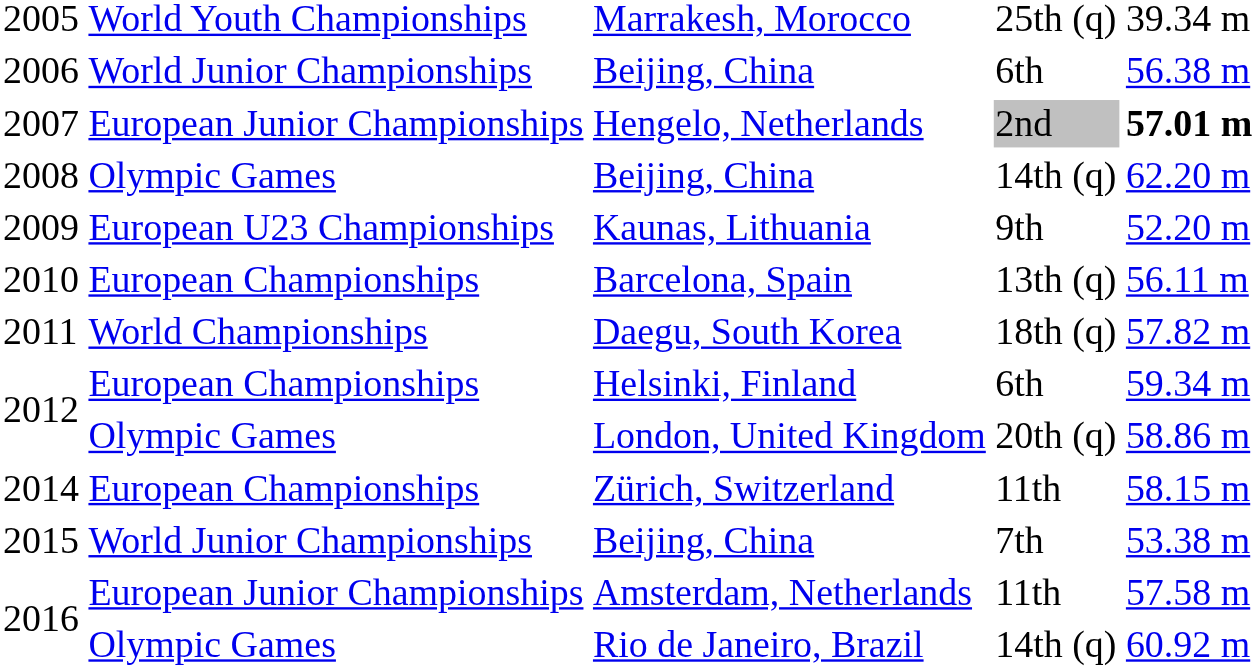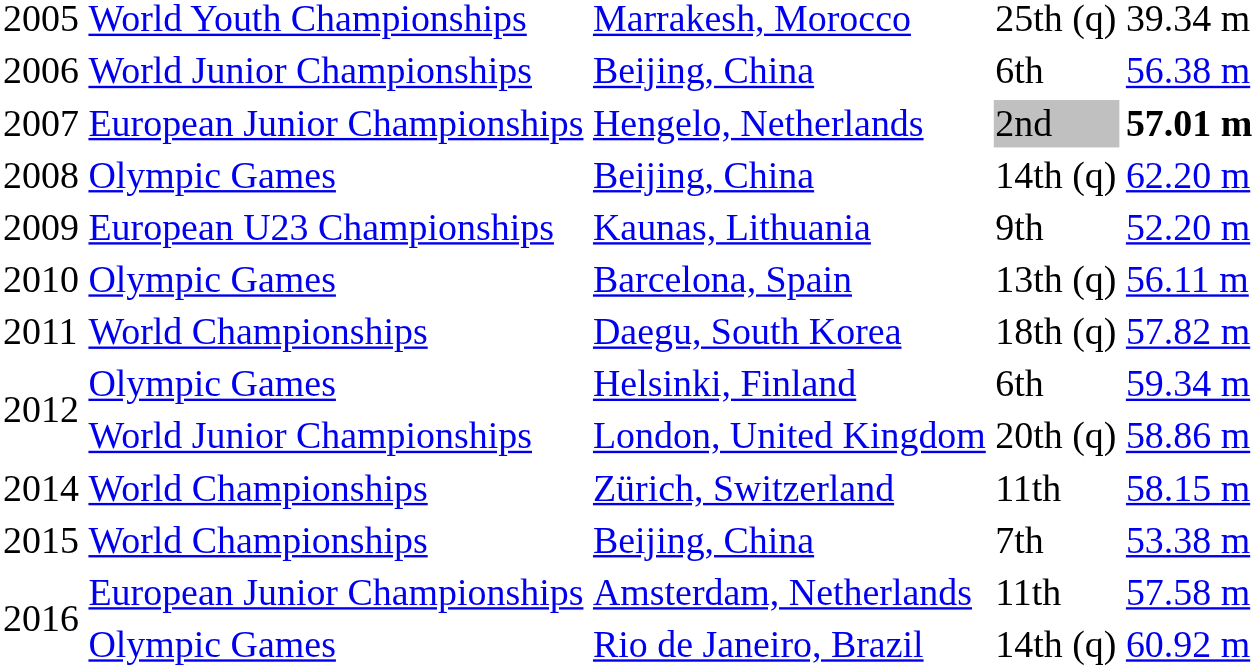2010 | column 2: European Championships -> Olympic Games
2012 / Helsinki, Finland | column 2: European Championships -> Olympic Games
2012 / London, United Kingdom | column 2: Olympic Games -> World Junior Championships
2014 | column 2: European Championships -> World Championships
2015 | column 2: World Junior Championships -> World Championships
